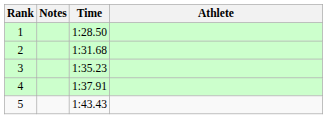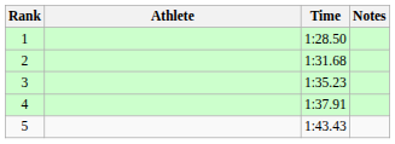columns swapped: Athlete <-> Notes
